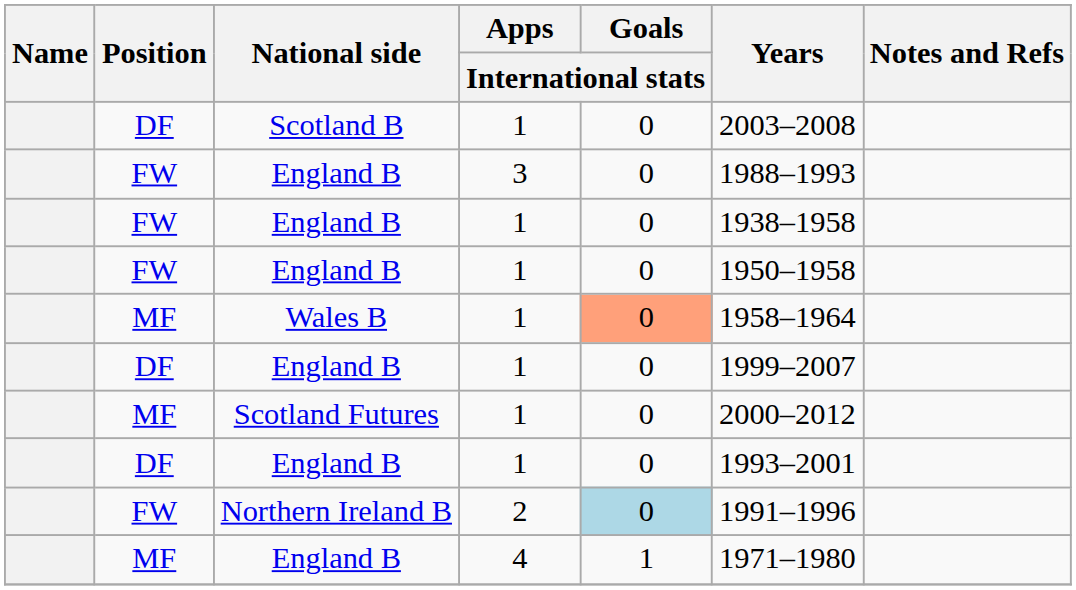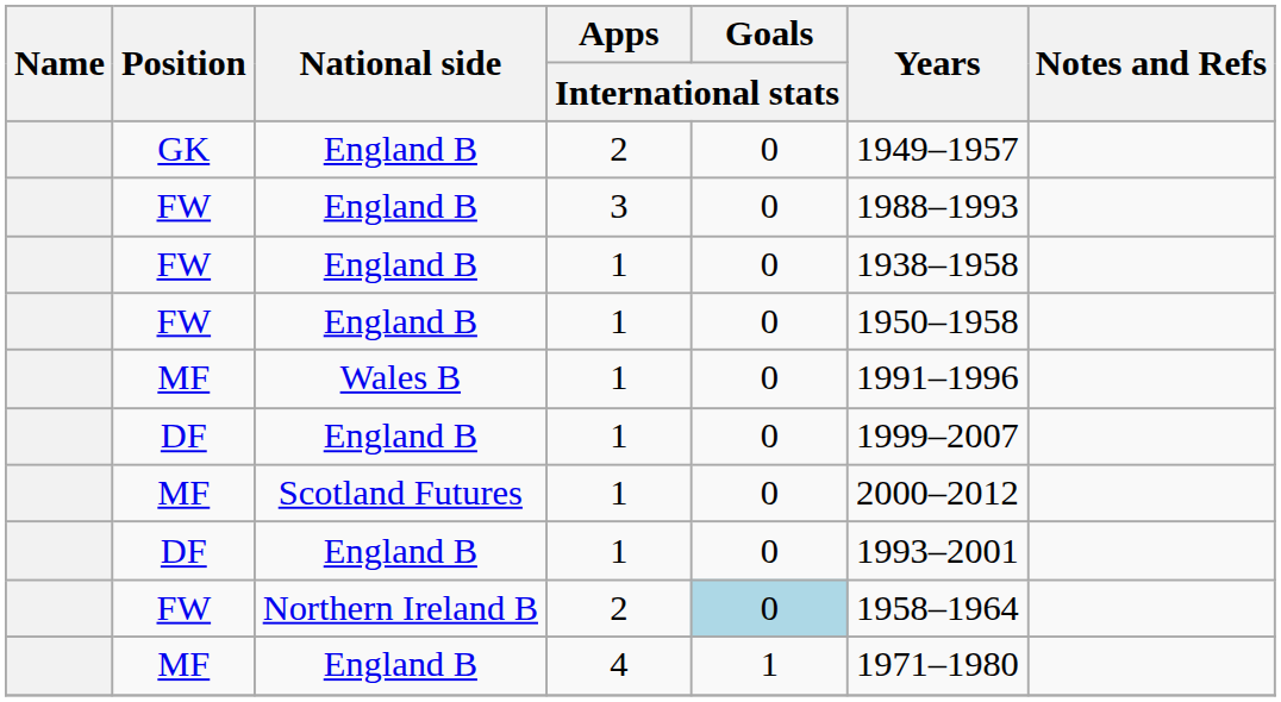- row: DF | Scotland B | 1 | 0 | 2003–2008
+ row: GK | England B | 2 | 0 | 1949–1957
Wales B | Goals / International stats: lightsalmon background -> no background
Wales B | Years: 1958–1964 -> 1991–1996
Northern Ireland B | Years: 1991–1996 -> 1958–1964
